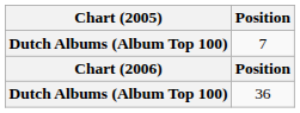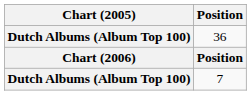rows swapped: 36 <-> 7
